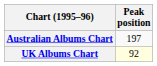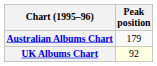Australian Albums Chart | Peak position: 197 -> 179
